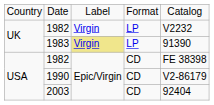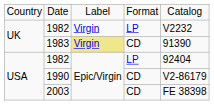1983 | column 4: LP -> CD
USA / 1982 | column 4: CD -> LP
USA / 1982 | column 5: FE 38398 -> 92404
2003 | column 5: 92404 -> FE 38398
